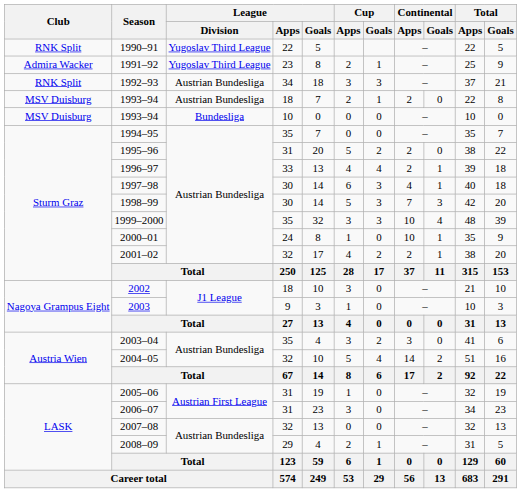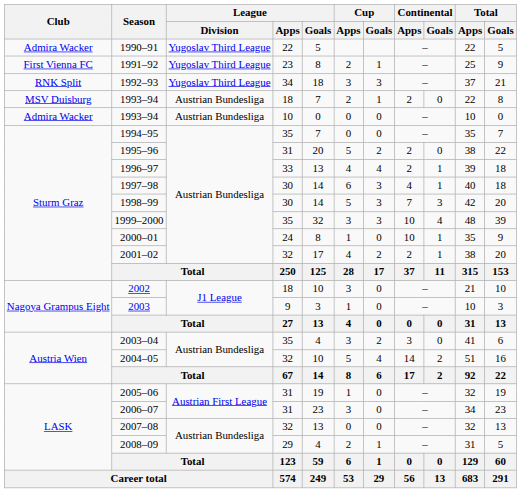1990–91 | Club: RNK Split -> Admira Wacker
1991–92 | Club: Admira Wacker -> First Vienna FC
1992–93 | League / Division: Austrian Bundesliga -> Yugoslav Third League
1993–94 / 10 | Club: MSV Duisburg -> Admira Wacker
1993–94 / 10 | League / Division: Bundesliga -> Austrian Bundesliga
